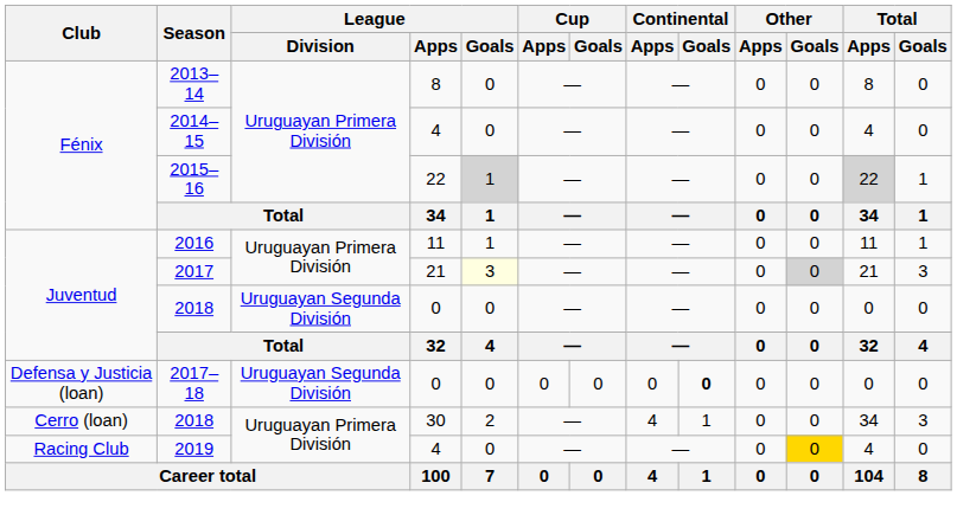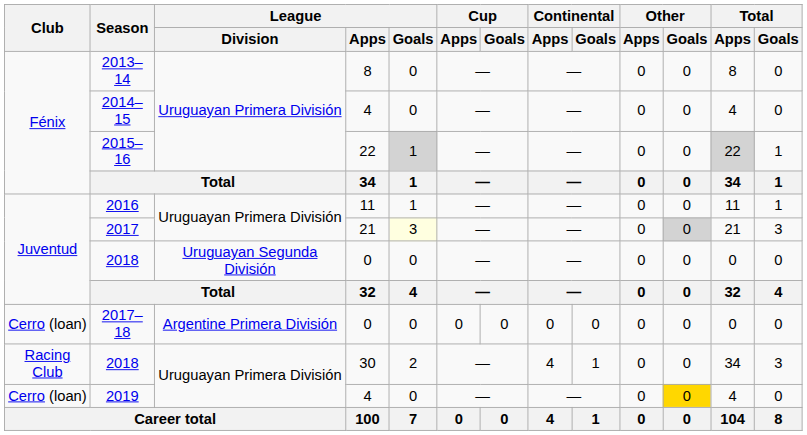2017–18 | Club: Defensa y Justicia (loan) -> Cerro (loan)
2017–18 | League / Division: Uruguayan Segunda División -> Argentine Primera División
2017–18 | Continental / Goals: bold -> normal
2018 / 30 | Club: Cerro (loan) -> Racing Club
2019 | Club: Racing Club -> Cerro (loan)
